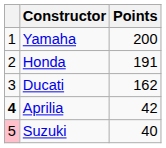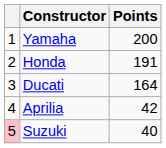Ducati | Points: 162 -> 164
Aprilia | column 1: bold -> normal
